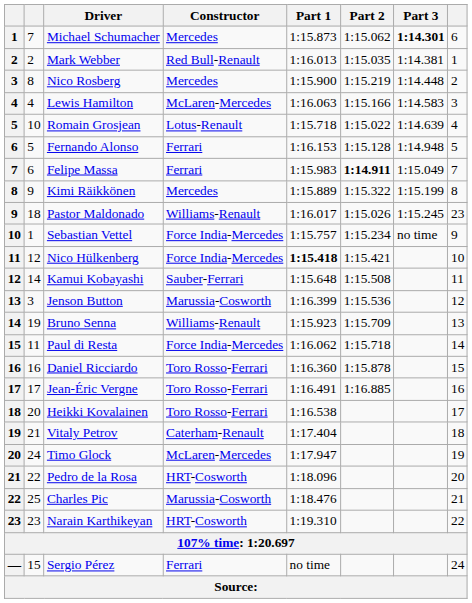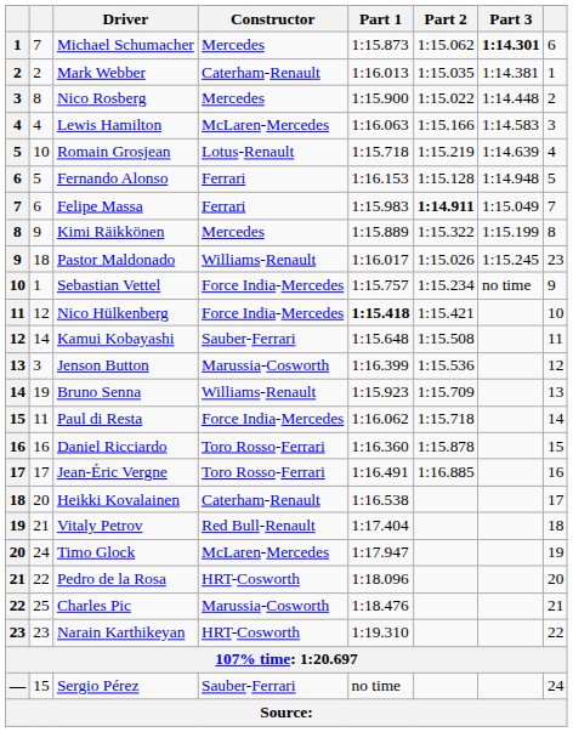Mark Webber | Constructor: Red Bull-Renault -> Caterham-Renault
Nico Rosberg | Part 2: 1:15.219 -> 1:15.022
Romain Grosjean | Part 2: 1:15.022 -> 1:15.219
Heikki Kovalainen | Constructor: Toro Rosso-Ferrari -> Caterham-Renault
Vitaly Petrov | Constructor: Caterham-Renault -> Red Bull-Renault
Sergio Pérez | Constructor: Ferrari -> Sauber-Ferrari
